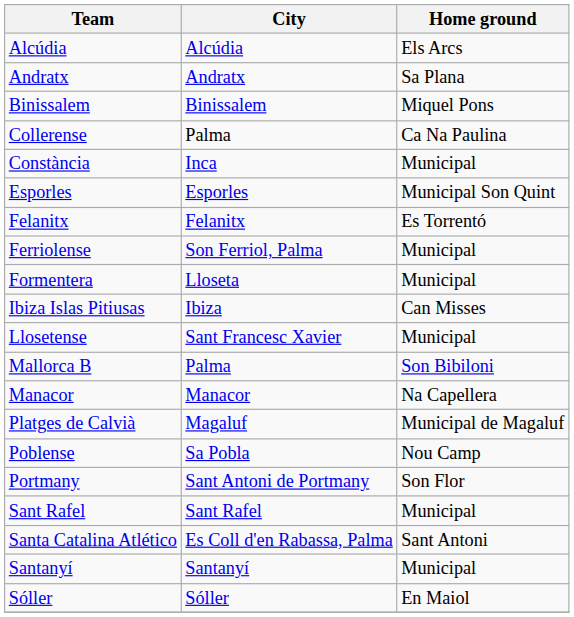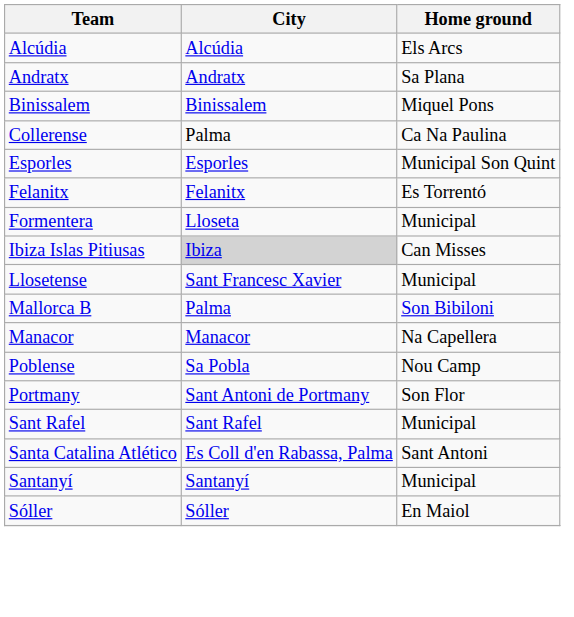- row: Constància | Inca | Municipal
- row: Ferriolense | Son Ferriol, Palma | Municipal
Ibiza Islas Pitiusas | City: no background -> lightgrey background
- row: Platges de Calvià | Magaluf | Municipal de Magaluf
